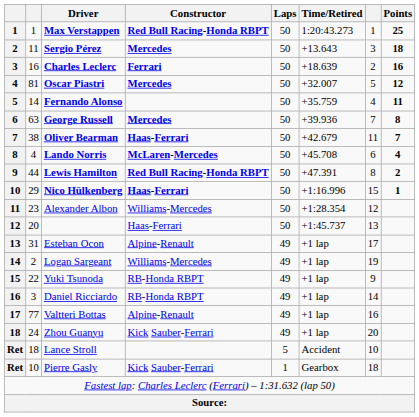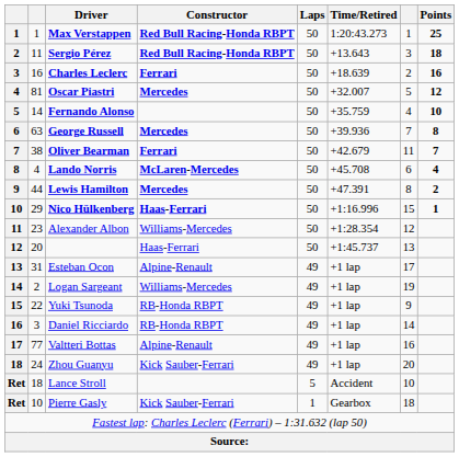Sergio Pérez | Constructor: Mercedes -> Red Bull Racing-Honda RBPT
Fernando Alonso | Points: 11 -> 10
Oliver Bearman | Constructor: Haas-Ferrari -> Ferrari
Lewis Hamilton | Constructor: Red Bull Racing-Honda RBPT -> Mercedes
